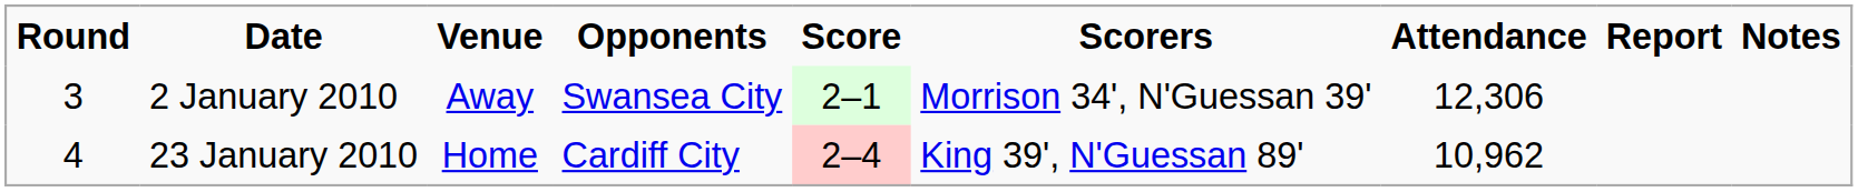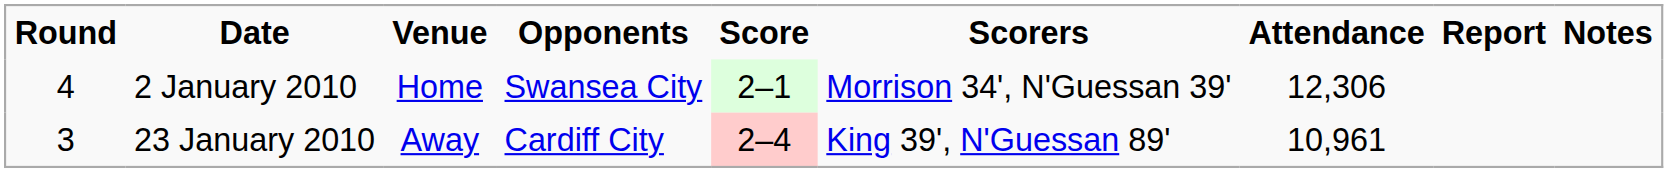2 January 2010 | Round: 3 -> 4
2 January 2010 | Venue: Away -> Home
23 January 2010 | Round: 4 -> 3
23 January 2010 | Venue: Home -> Away
23 January 2010 | Attendance: 10,962 -> 10,961
